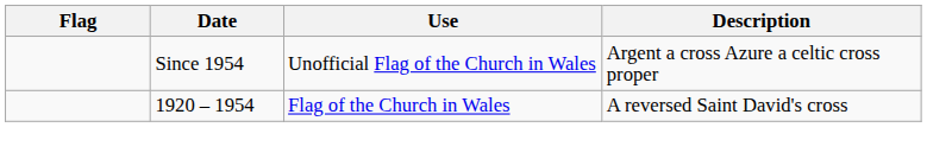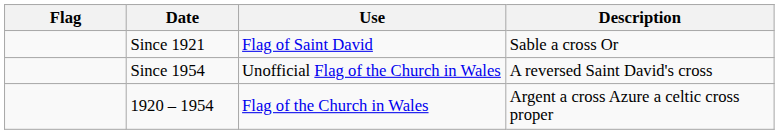+ row: Since 1921 | Flag of Saint David | Sable a cross Or
Since 1954 | Description: Argent a cross Azure a celtic cross proper -> A reversed Saint David's cross
1920 – 1954 | Description: A reversed Saint David's cross -> Argent a cross Azure a celtic cross proper
